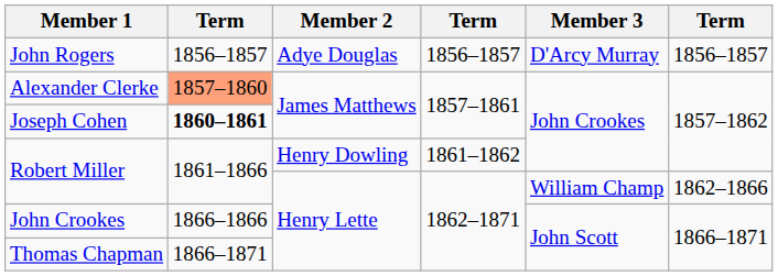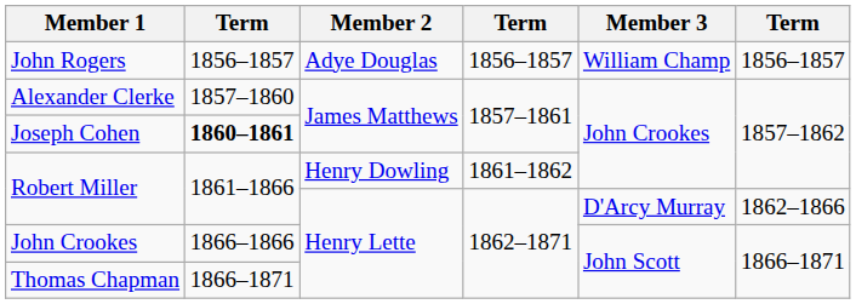John Rogers | Member 3: D'Arcy Murray -> William Champ
Alexander Clerke | column 2: lightsalmon background -> no background
Robert Miller / Henry Lette | Member 3: William Champ -> D'Arcy Murray
